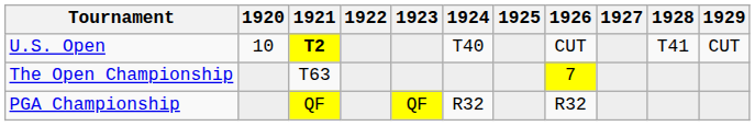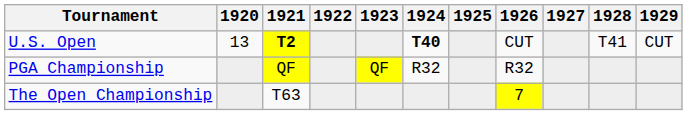U.S. Open | 1920: 10 -> 13
U.S. Open | 1924: normal -> bold
rows swapped: The Open Championship <-> PGA Championship
